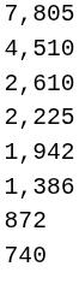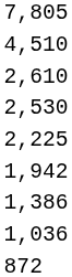+ row: 2,530
+ row: 1,036
- row: 740
